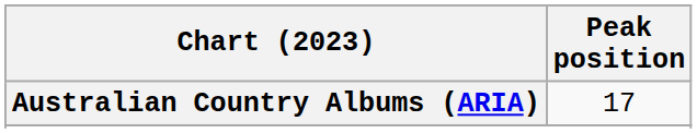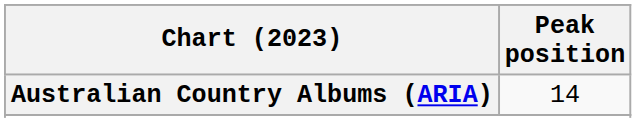Australian Country Albums (ARIA) | Peak position: 17 -> 14
